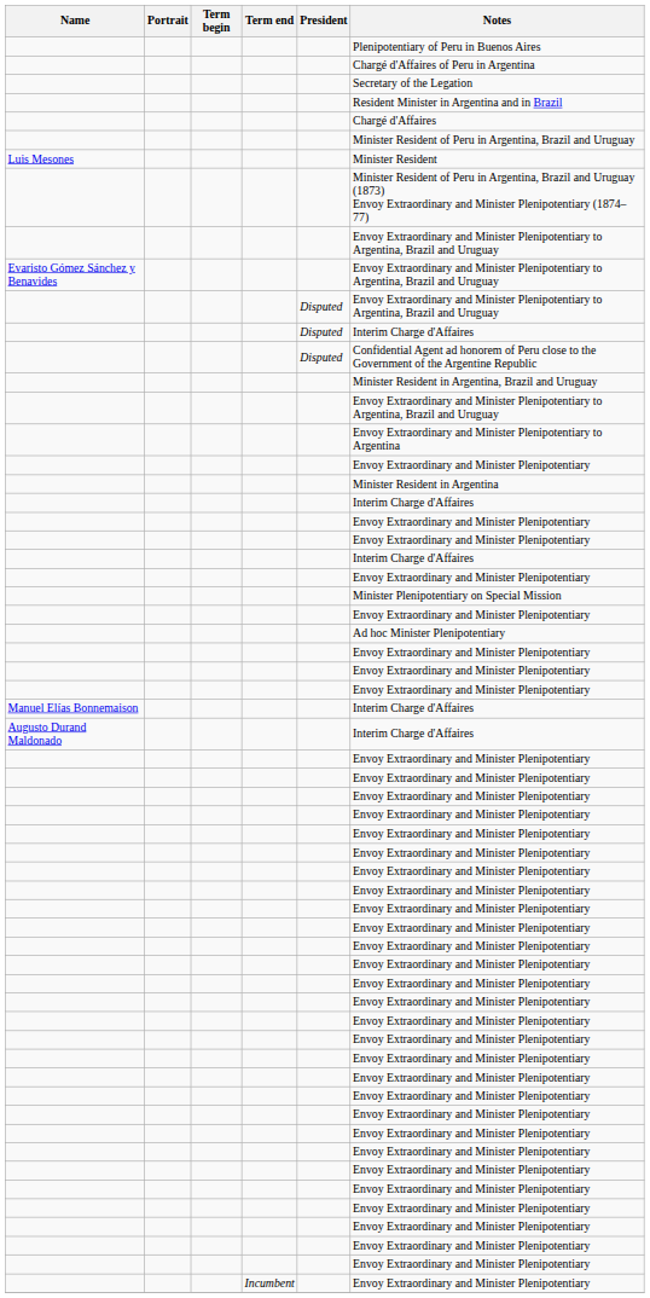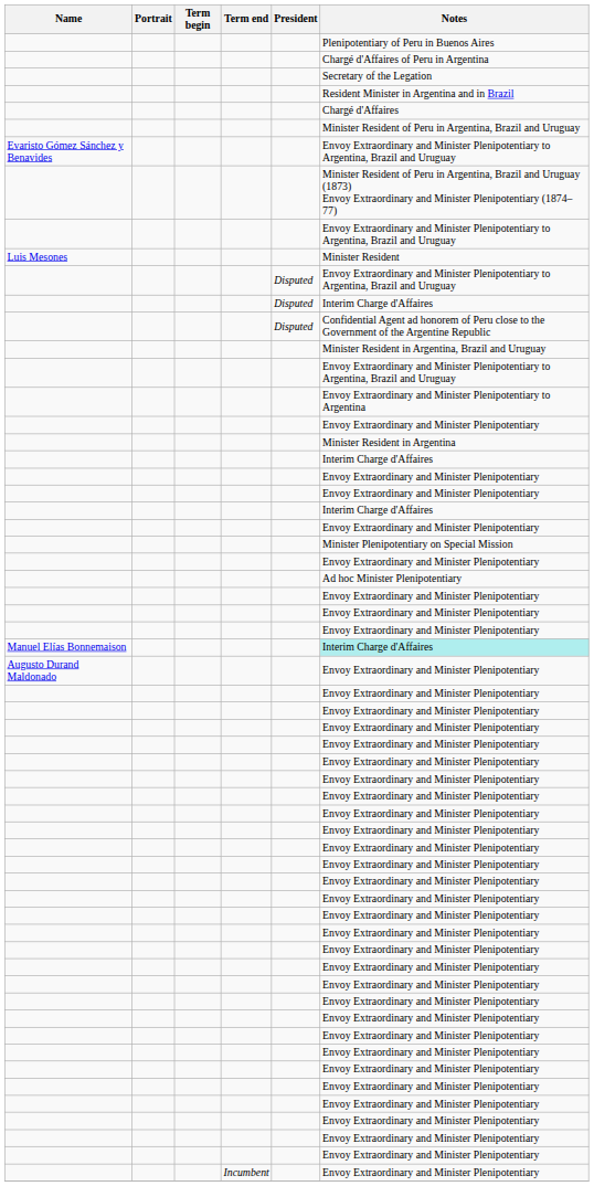rows swapped: Luis Mesones <-> Evaristo Gómez Sánchez y Benavides
Manuel Elías Bonnemaison | Notes: no background -> paleturquoise background
Augusto Durand Maldonado | Notes: Interim Charge d'Affaires -> Envoy Extraordinary and Minister Plenipotentiary
